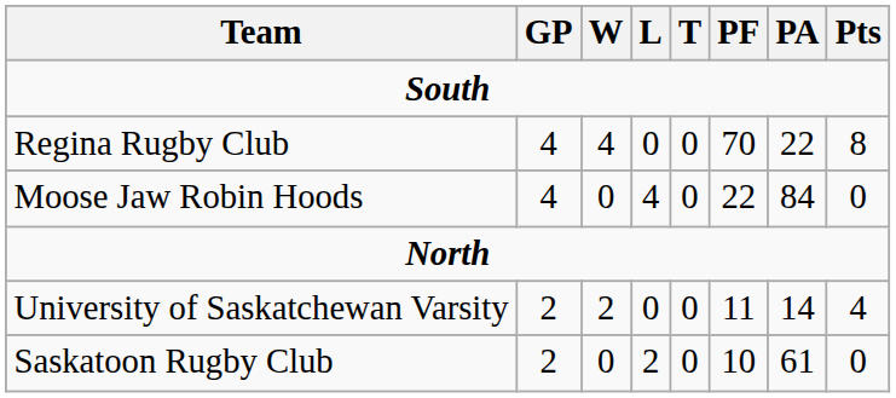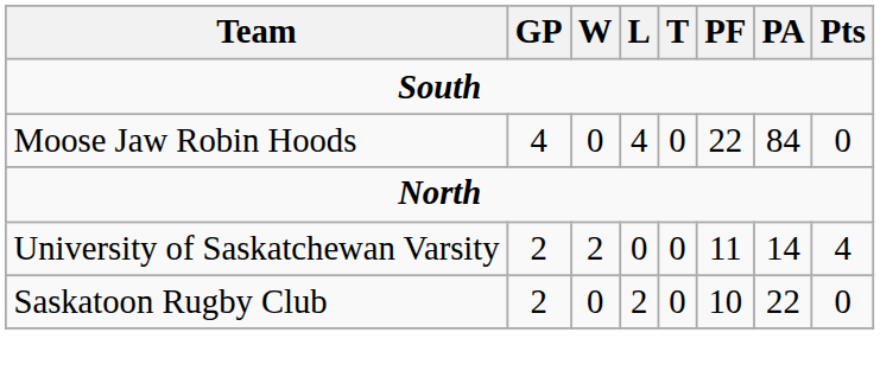- row: Regina Rugby Club | 4 | 4 | 0 | 0 | 70 | 22 | 8
Saskatoon Rugby Club | PA: 61 -> 22
